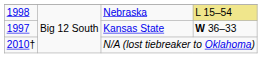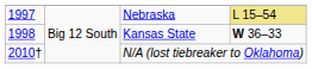Nebraska | column 1: 1998 -> 1997
Kansas State | column 1: 1997 -> 1998
